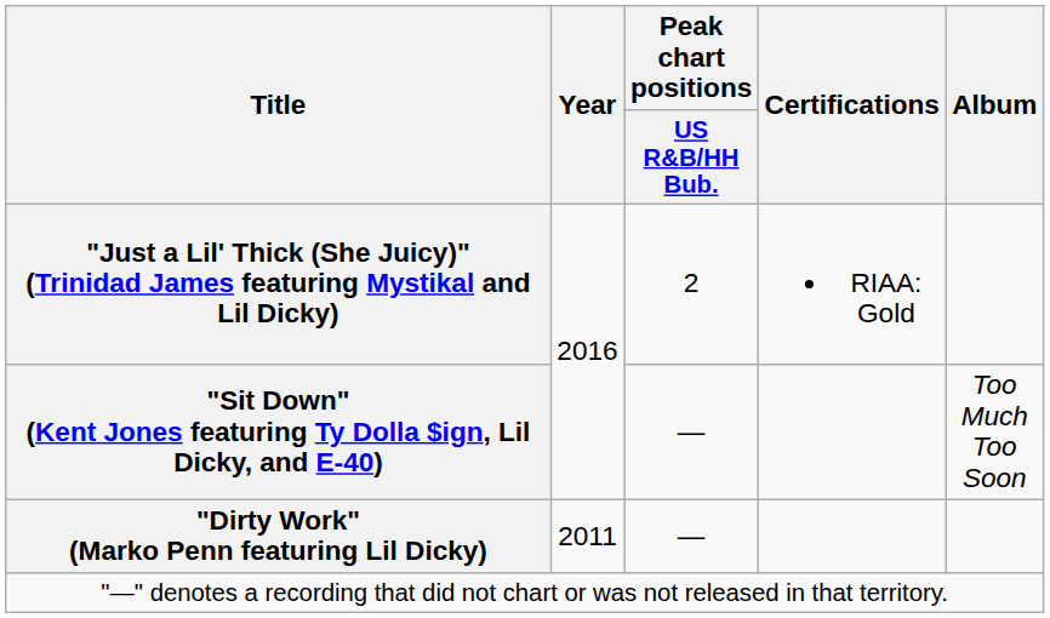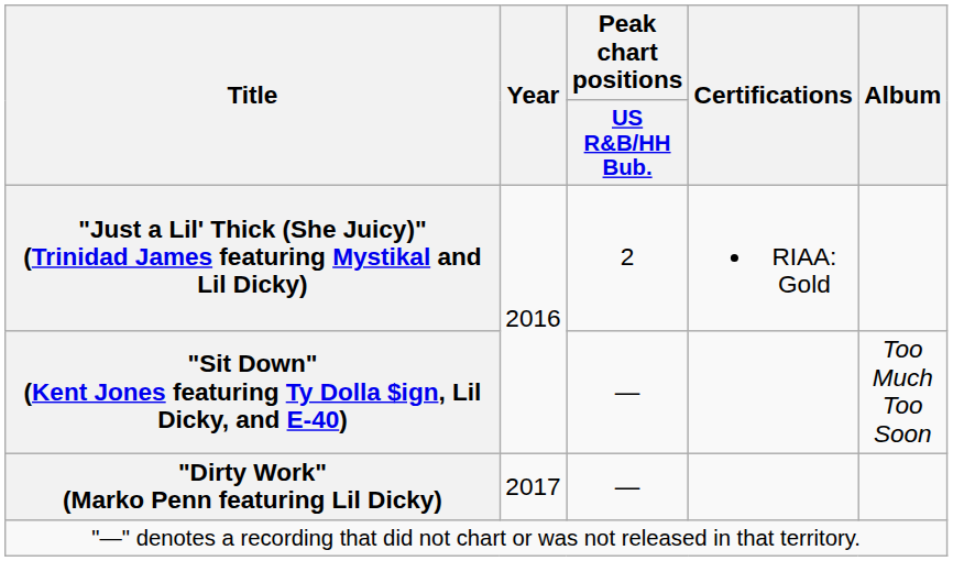"Dirty Work" (Marko Penn featuring Lil Dicky) | Year: 2011 -> 2017
